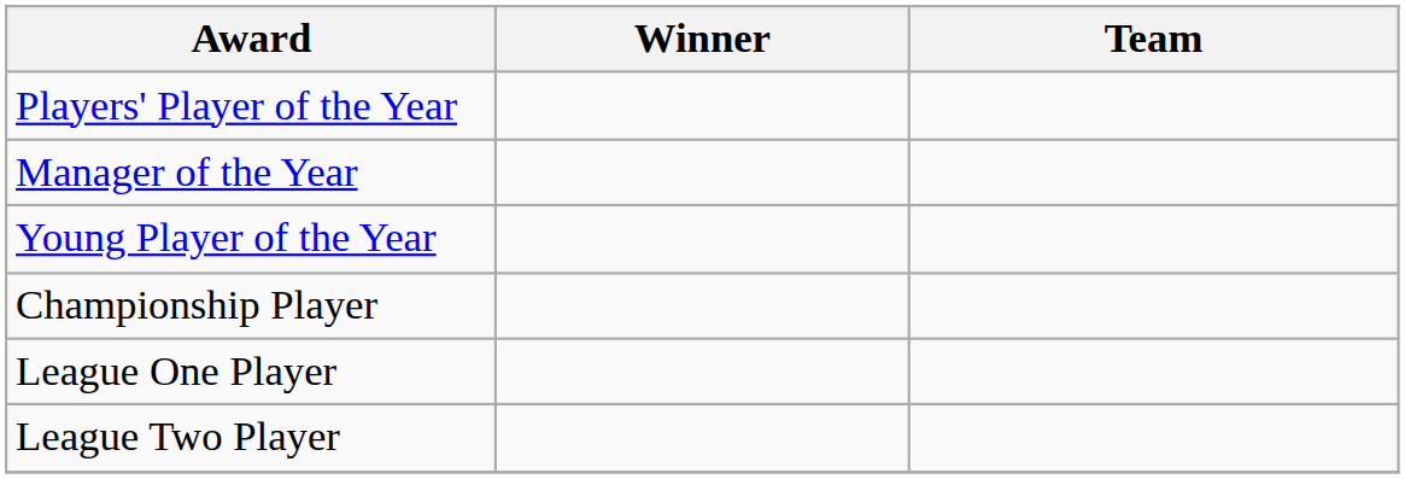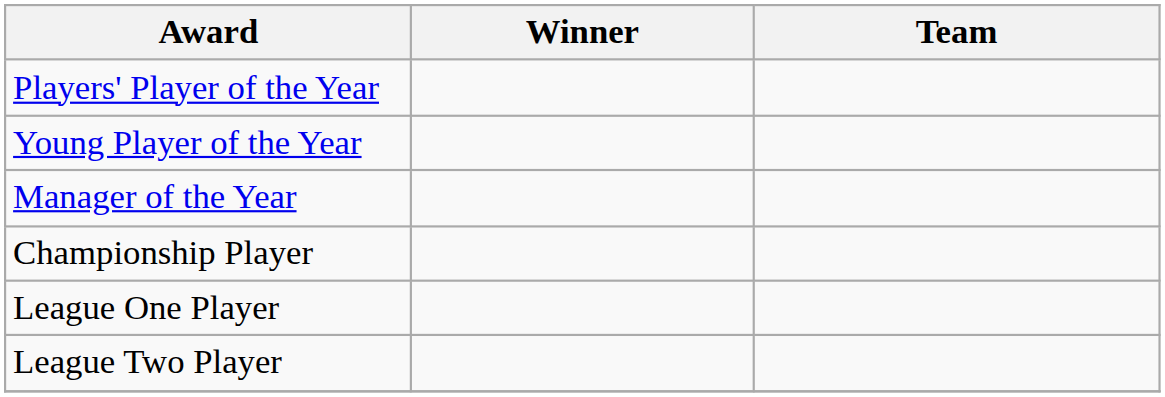rows swapped: Young Player of the Year <-> Manager of the Year
